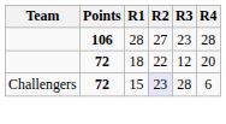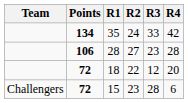+ row: 134 | 35 | 24 | 33 | 42
15 | R2: lavender background -> no background
